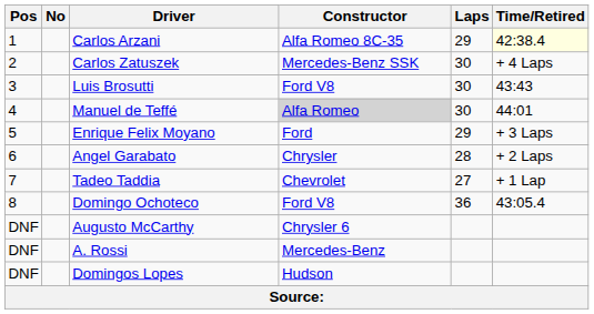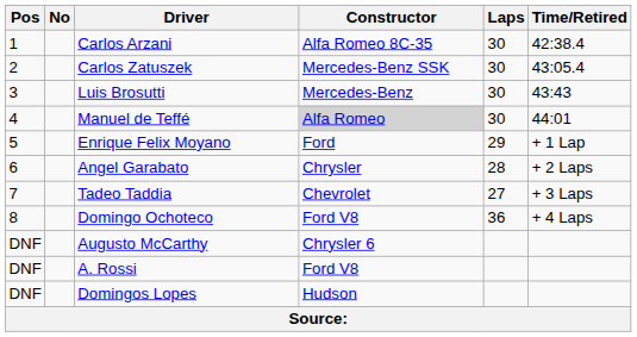Carlos Arzani | Laps: 29 -> 30
Carlos Arzani | Time/Retired: lightyellow background -> no background
Carlos Zatuszek | Time/Retired: + 4 Laps -> 43:05.4
Luis Brosutti | Constructor: Ford V8 -> Mercedes-Benz
Enrique Felix Moyano | Time/Retired: + 3 Laps -> + 1 Lap
Tadeo Taddia | Time/Retired: + 1 Lap -> + 3 Laps
Domingo Ochoteco | Time/Retired: 43:05.4 -> + 4 Laps
A. Rossi | Constructor: Mercedes-Benz -> Ford V8
